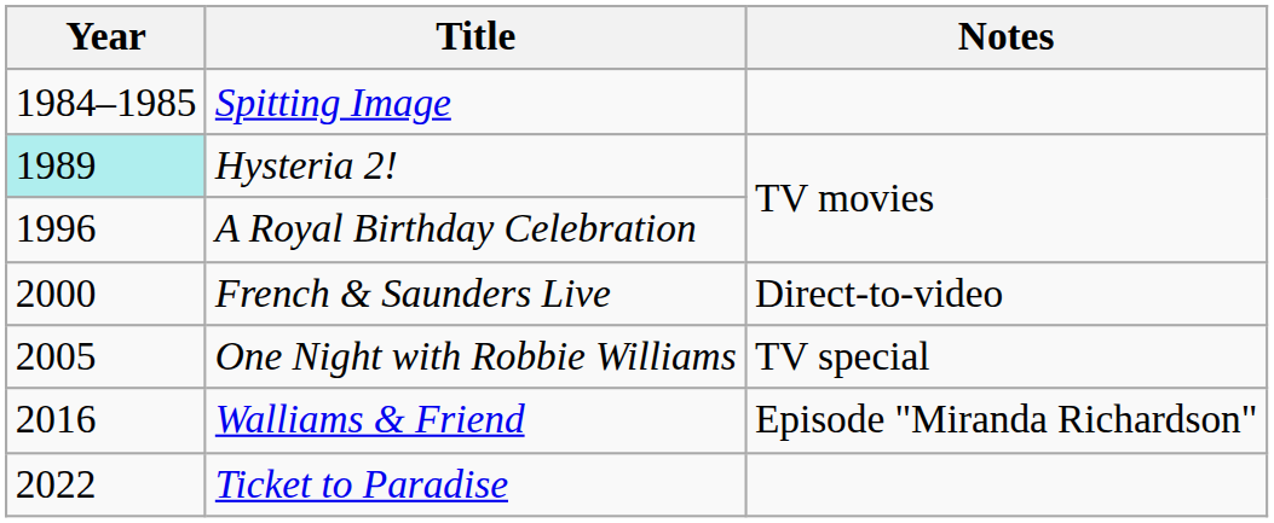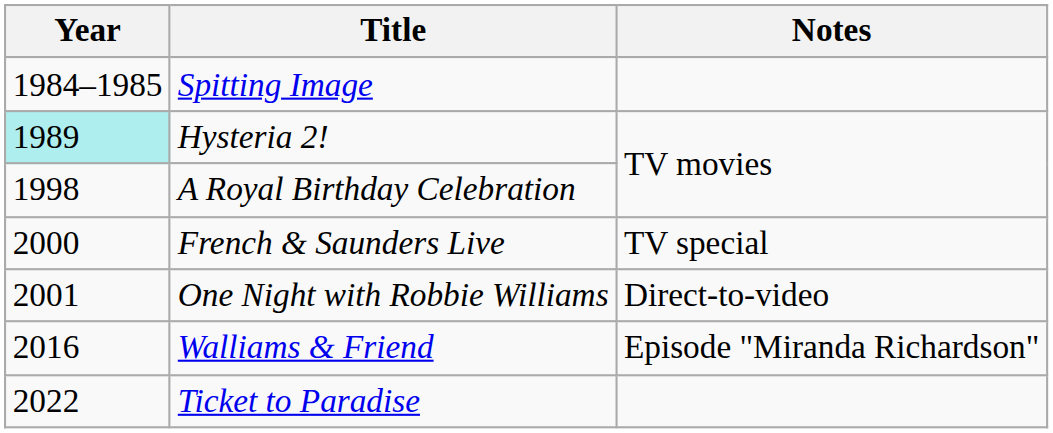A Royal Birthday Celebration | Year: 1996 -> 1998
French & Saunders Live | Notes: Direct-to-video -> TV special
One Night with Robbie Williams | Year: 2005 -> 2001
One Night with Robbie Williams | Notes: TV special -> Direct-to-video
